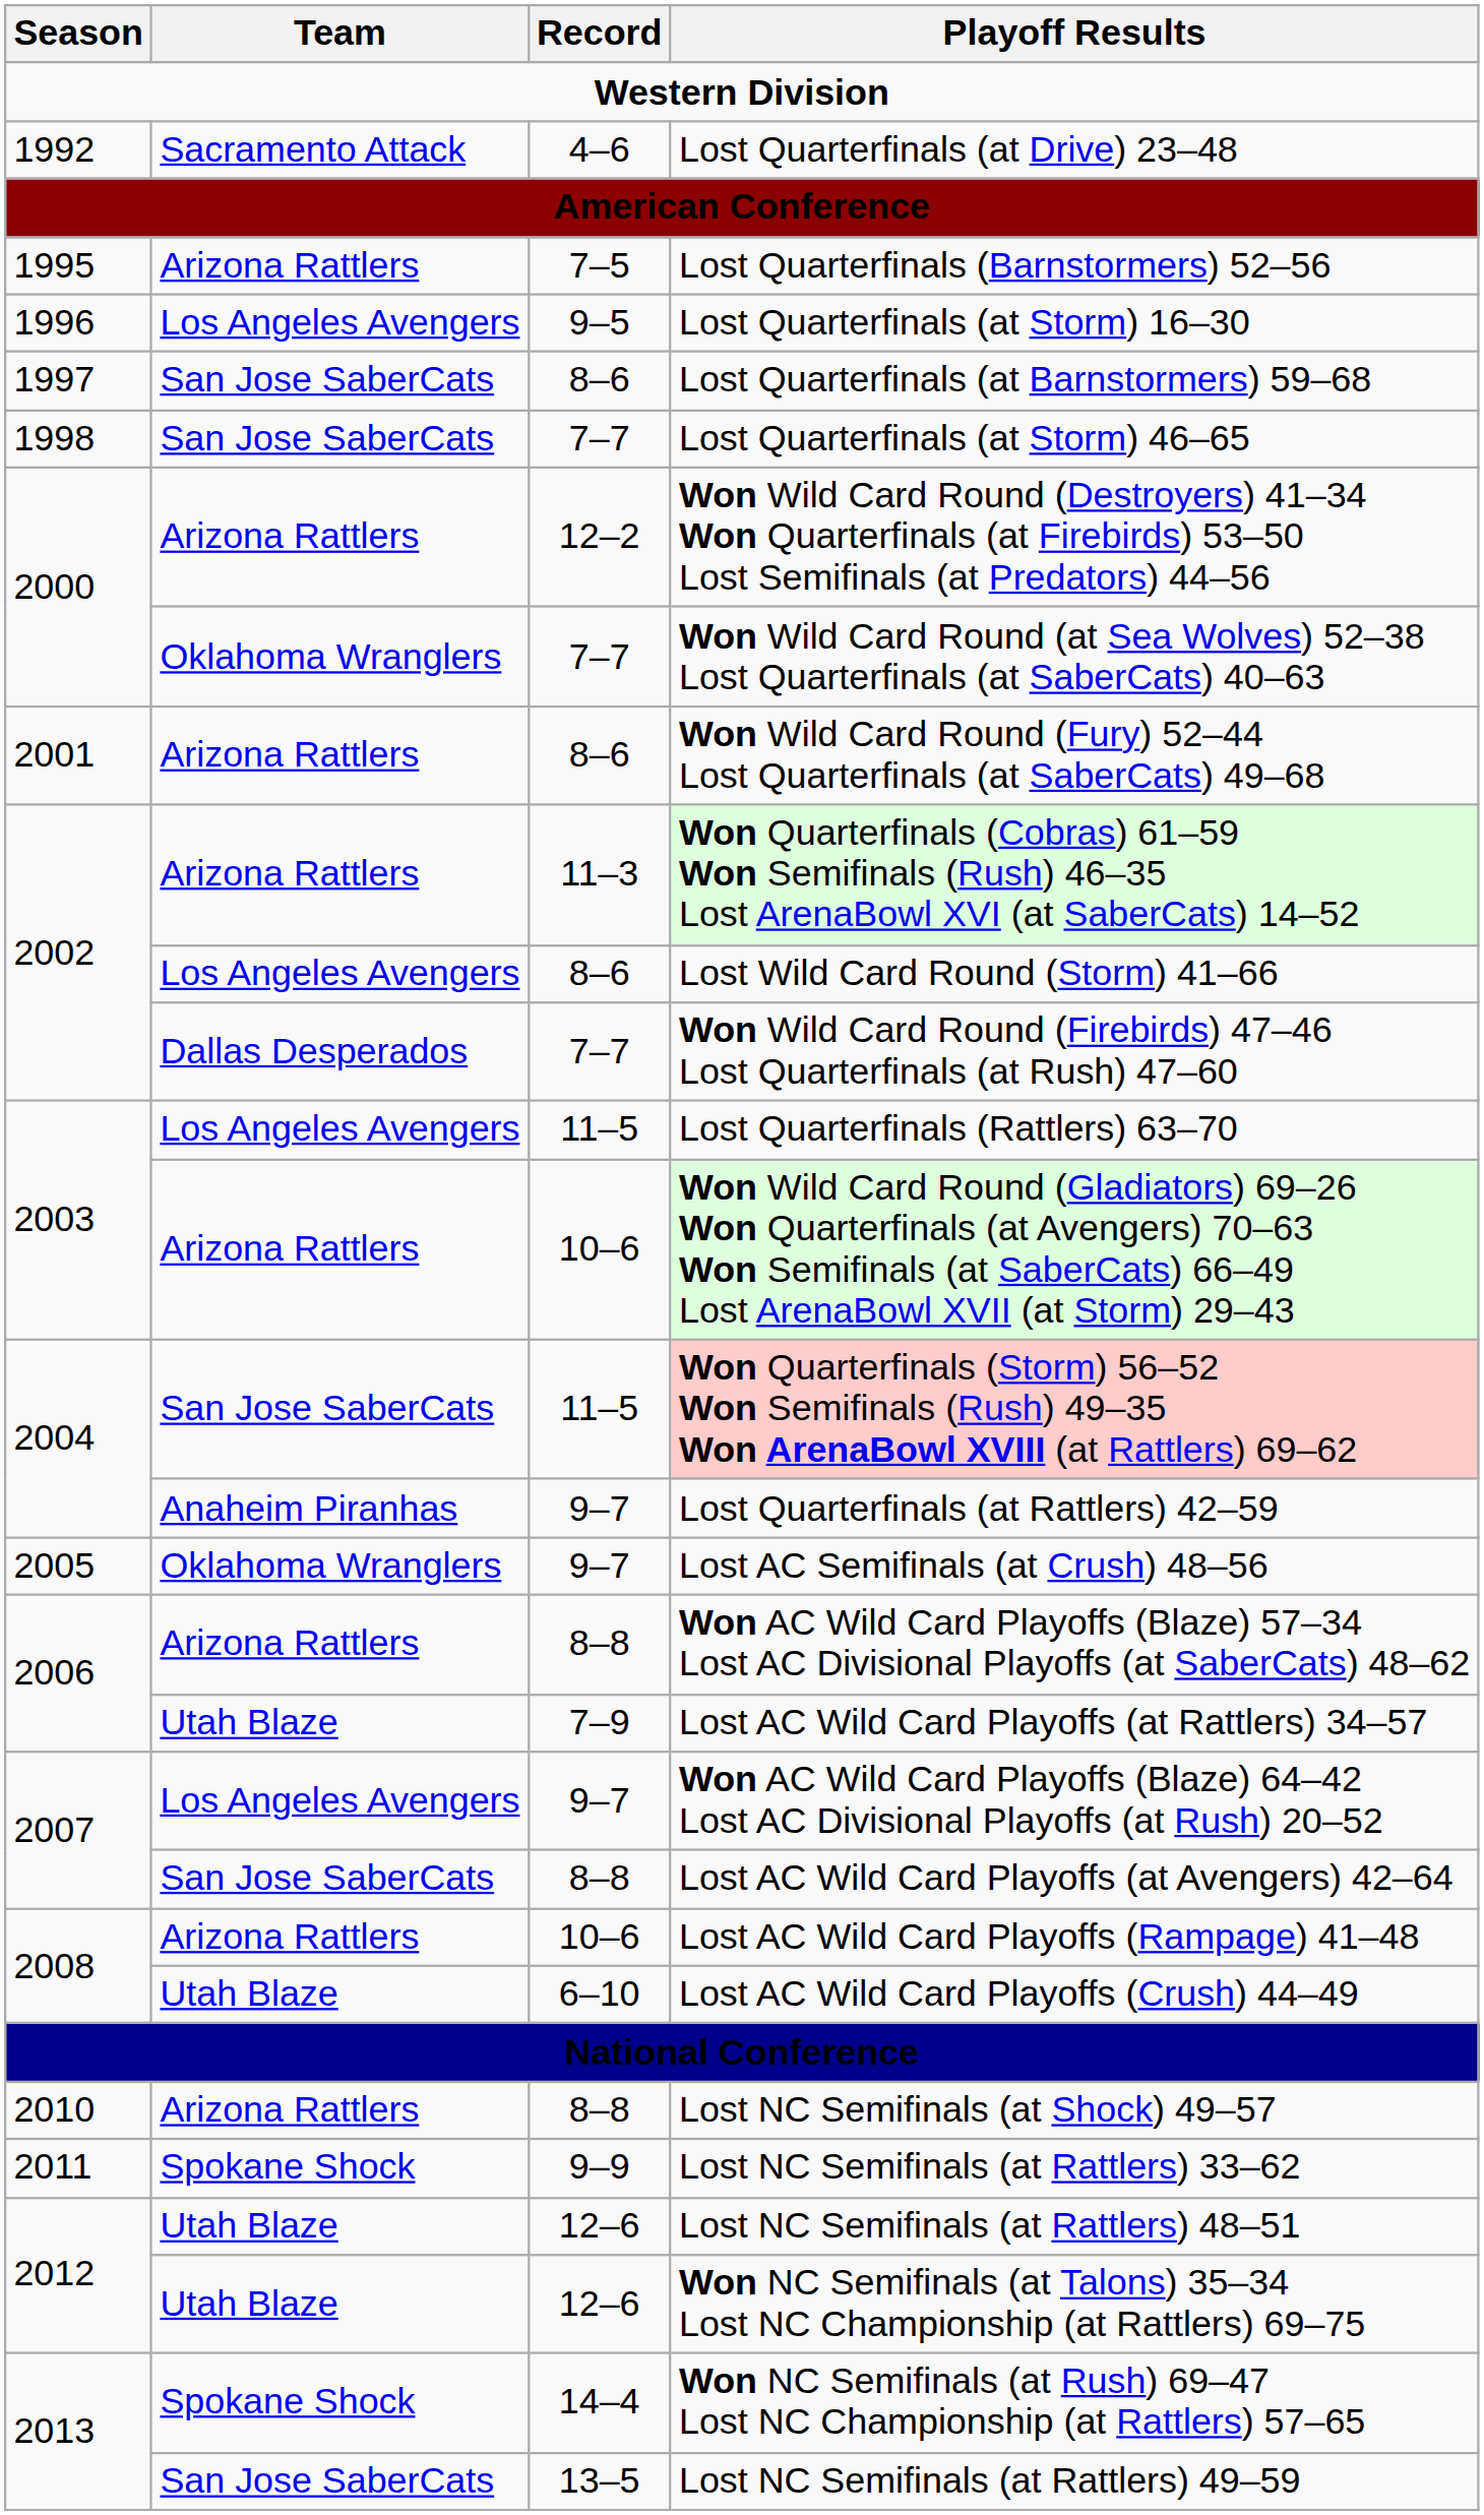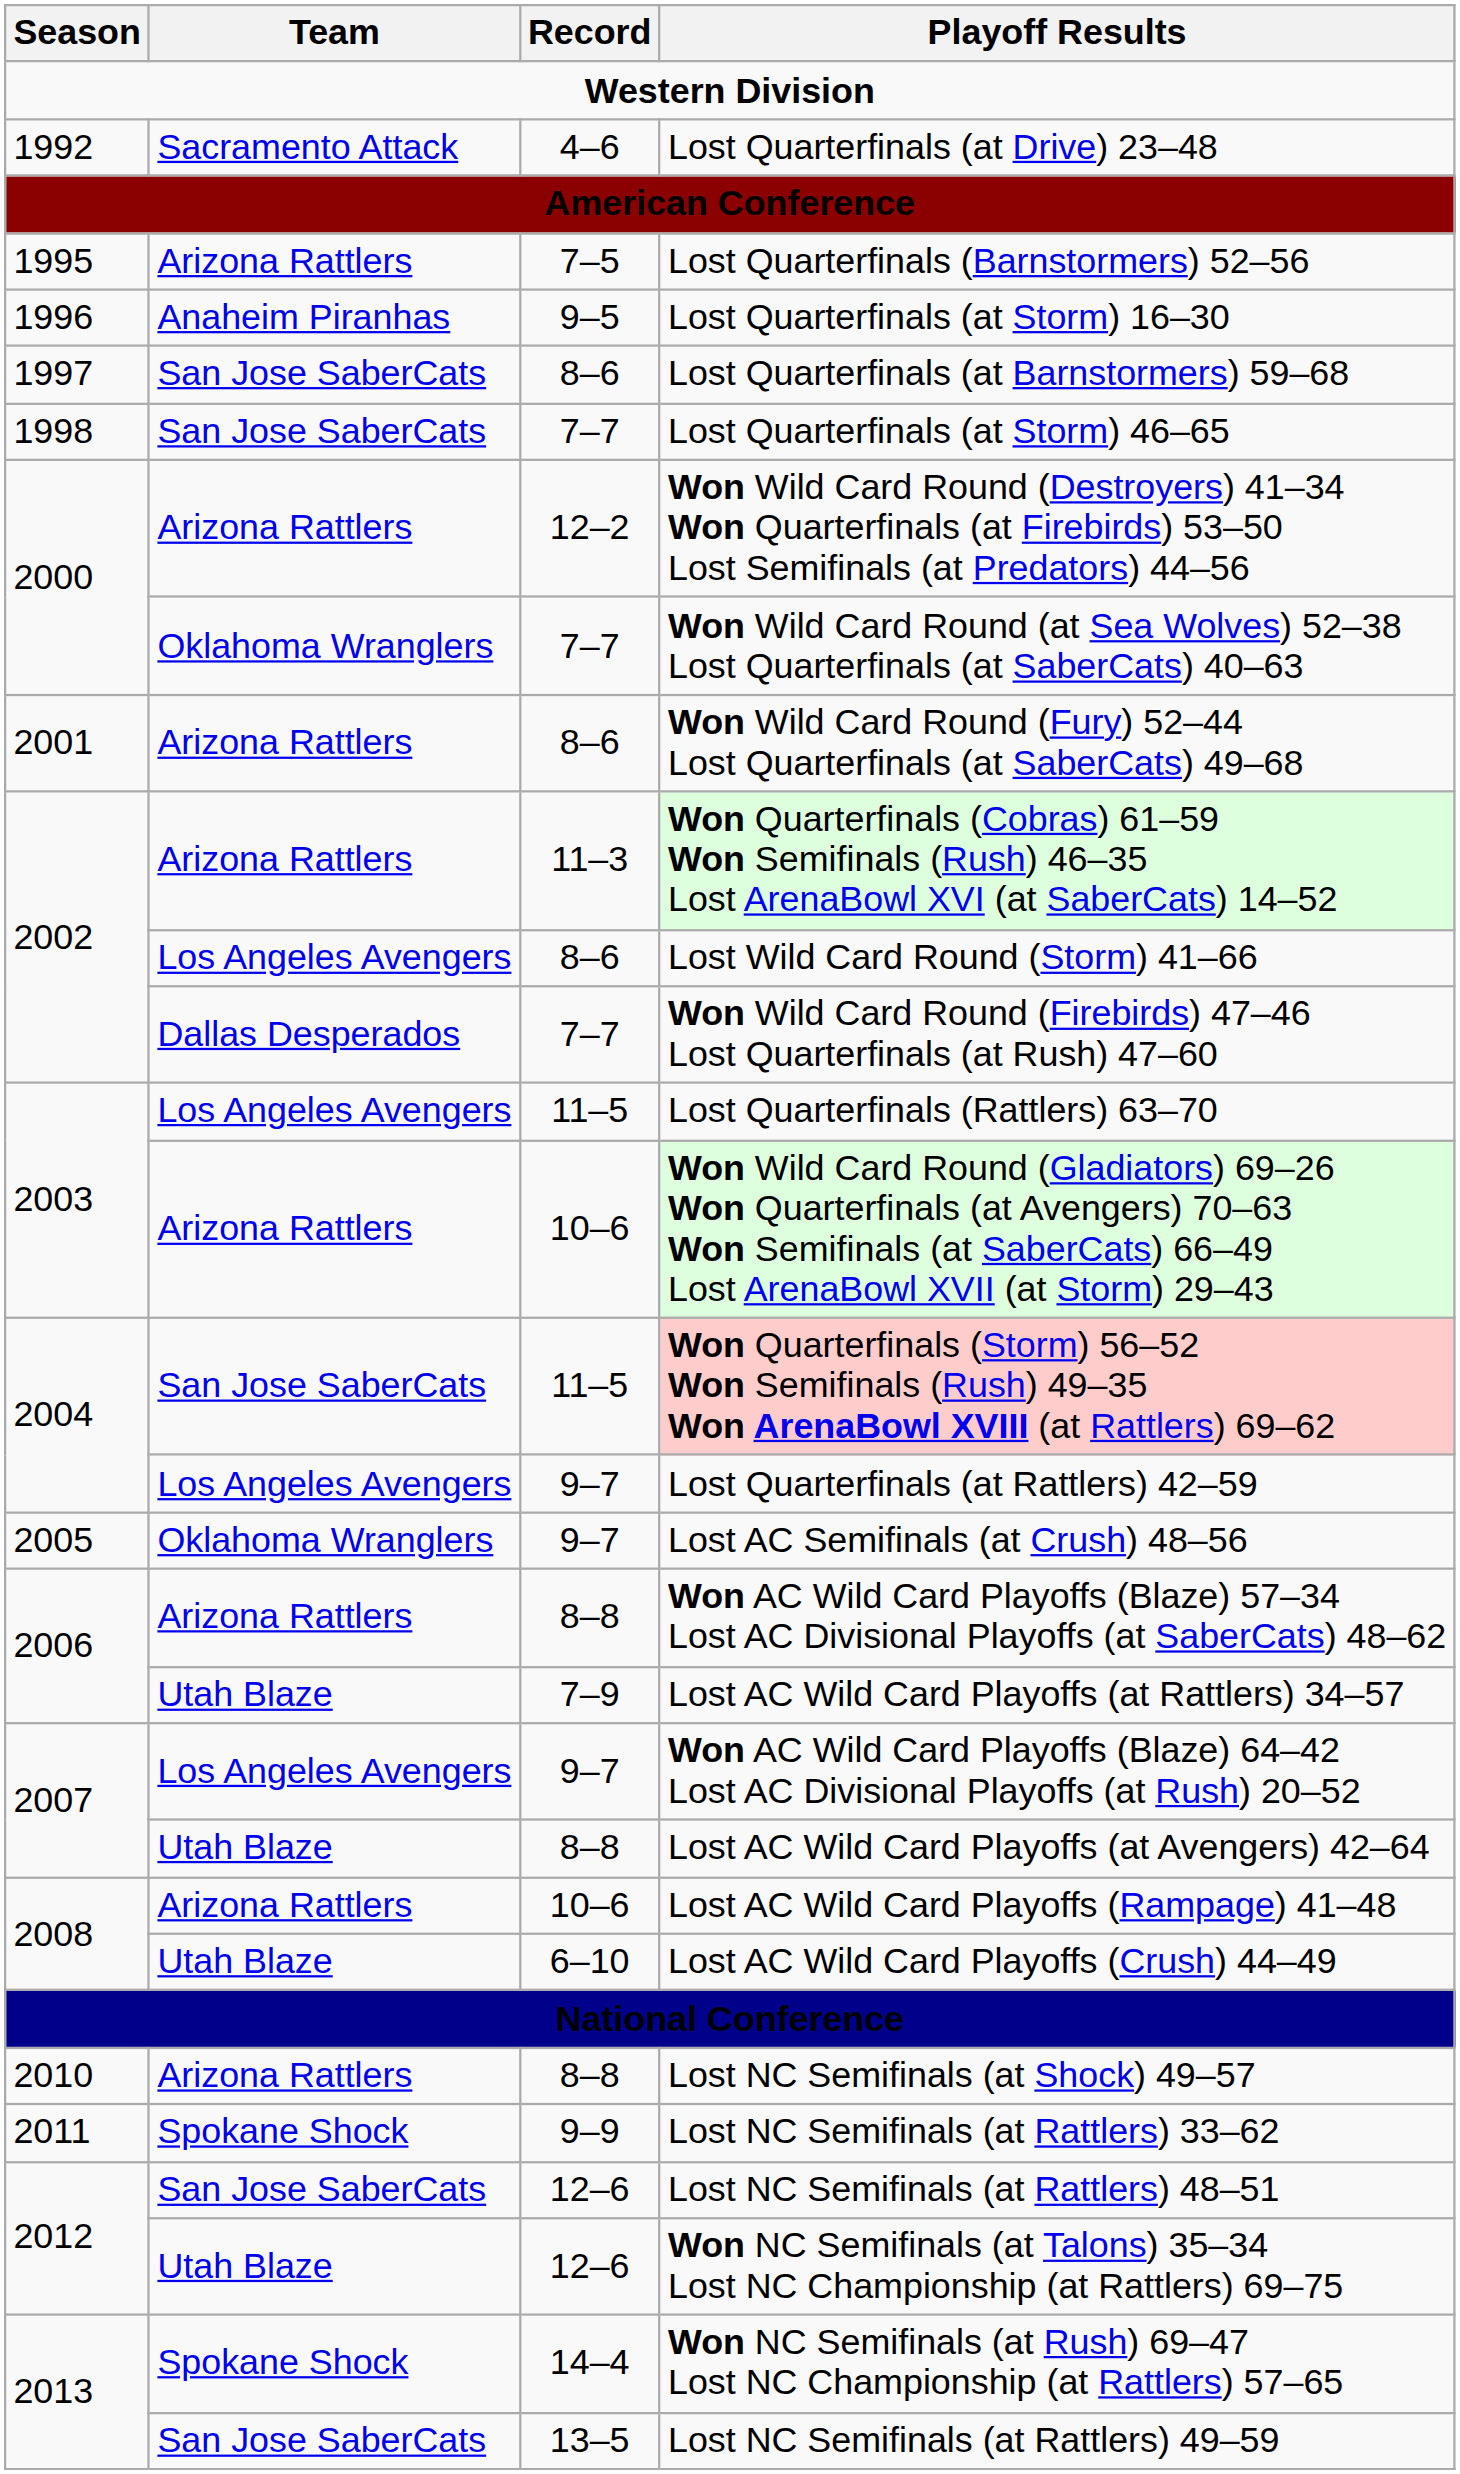Lost Quarterfinals (at Storm) 16–30 | Team: Los Angeles Avengers -> Anaheim Piranhas
Lost Quarterfinals (at Rattlers) 42–59 | Team: Anaheim Piranhas -> Los Angeles Avengers
Lost AC Wild Card Playoffs (at Avengers) 42–64 | Team: San Jose SaberCats -> Utah Blaze
Lost NC Semifinals (at Rattlers) 48–51 | Team: Utah Blaze -> San Jose SaberCats
